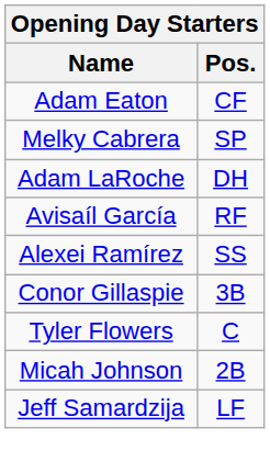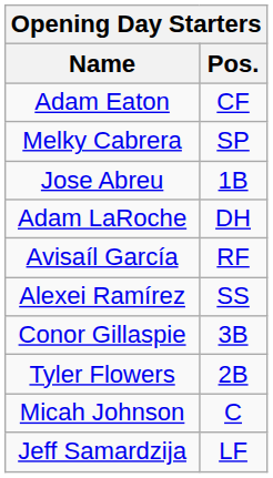+ row: Jose Abreu | 1B
Tyler Flowers | Pos.: C -> 2B
Micah Johnson | Pos.: 2B -> C
